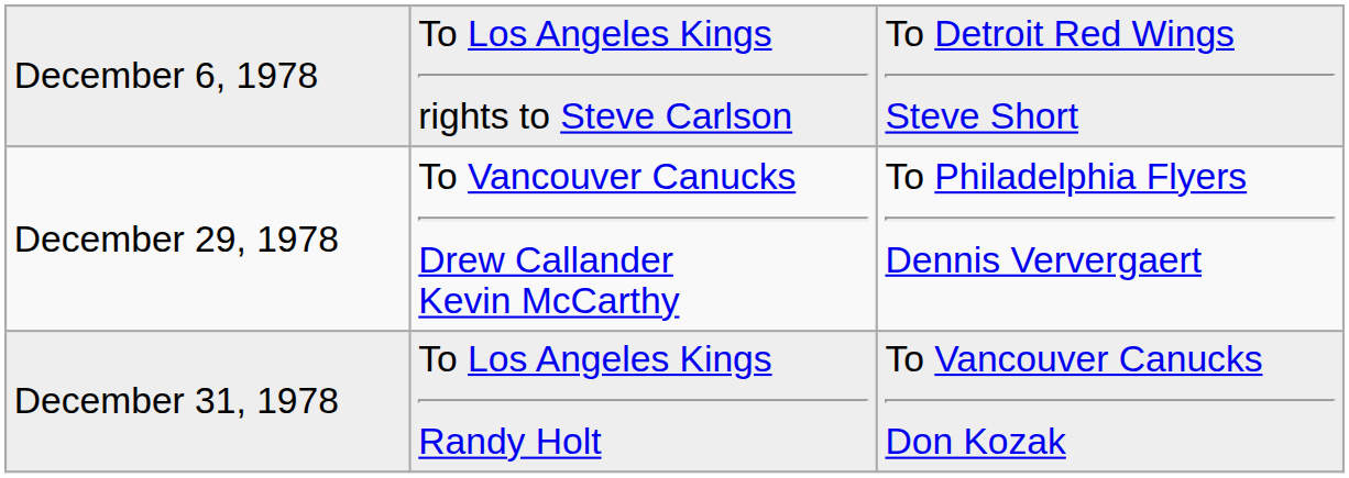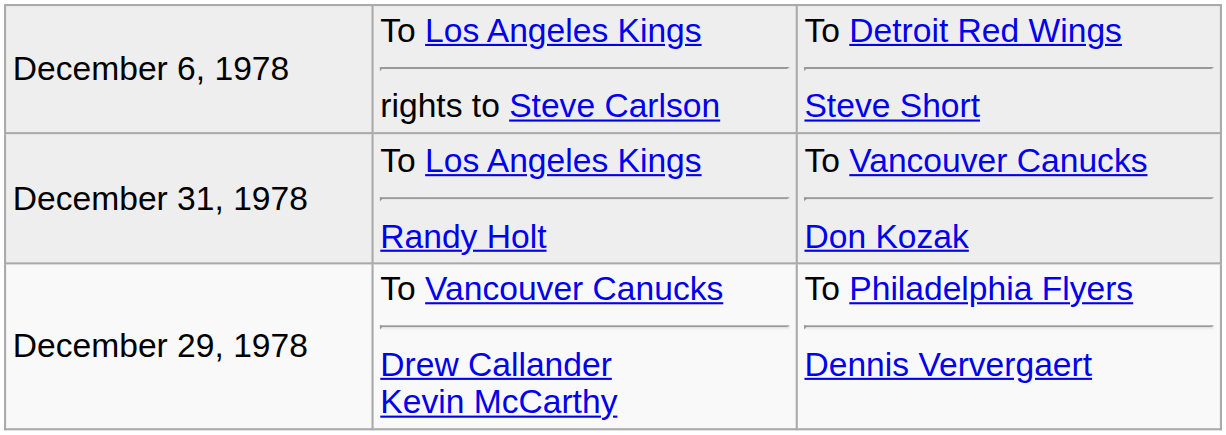rows swapped: December 29, 1978 <-> December 31, 1978
